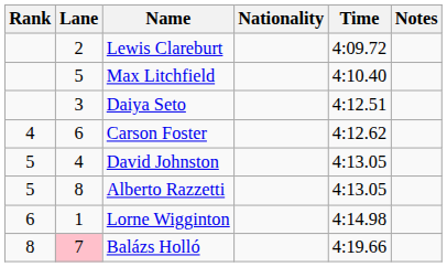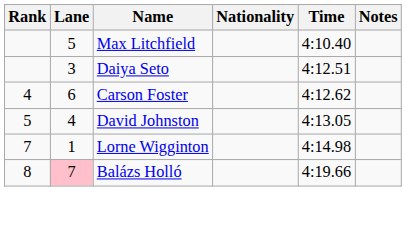- row: 2 | Lewis Clareburt | 4:09.72
- row: 5 | 8 | Alberto Razzetti | 4:13.05
Lorne Wigginton | Rank: 6 -> 7
